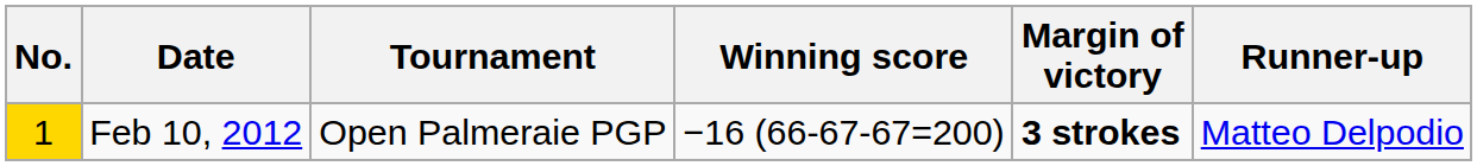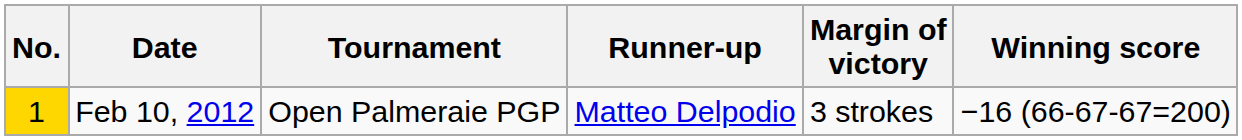columns swapped: Winning score <-> Runner-up
Feb 10, 2012 | Margin of victory: bold -> normal
